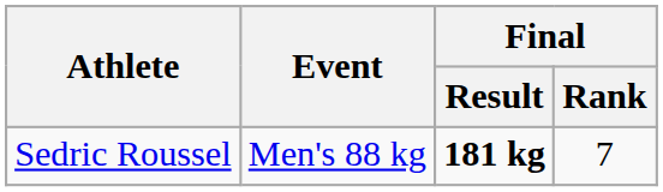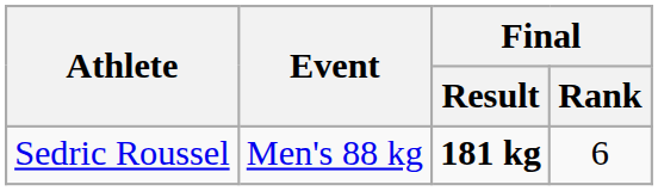Sedric Roussel | Final / Rank: 7 -> 6
